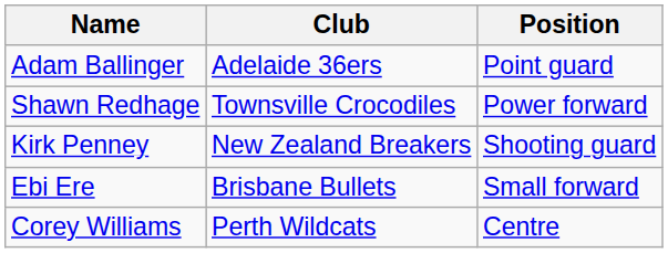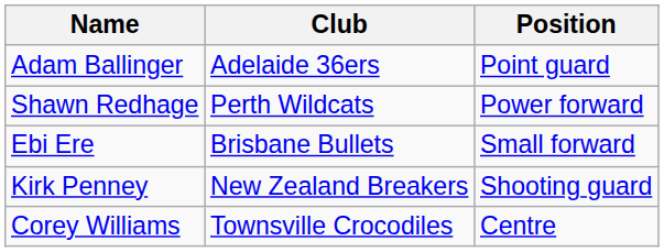Shawn Redhage | Club: Townsville Crocodiles -> Perth Wildcats
rows swapped: Ebi Ere <-> Kirk Penney
Corey Williams | Club: Perth Wildcats -> Townsville Crocodiles
